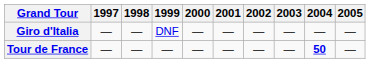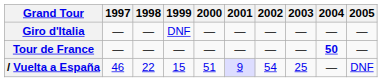+ row: / Vuelta a España | 46 | 22 | 15 | 51 | 9 | 54 | 25 | — | DNF
